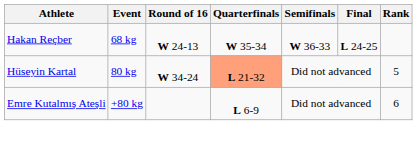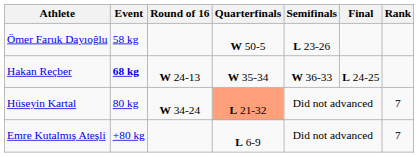+ row: Ömer Faruk Dayıoğlu | 58 kg | W 50-5 | L 23-26
Hakan Reçber | Event: normal -> bold
Hüseyin Kartal | Rank: 5 -> 7
Emre Kutalmış Ateşli | Rank: 6 -> 7
